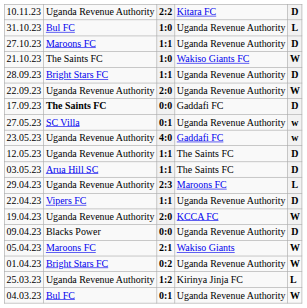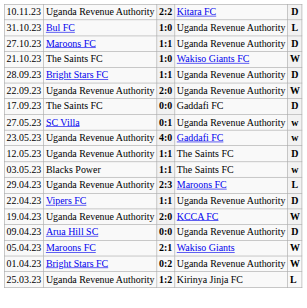17.09.23 | column 2: bold -> normal
03.05.23 | column 2: Arua Hill SC -> Blacks Power
03.05.23 | column 5: D -> w
09.04.23 | column 2: Blacks Power -> Arua Hill SC
- row: 04.03.23 | Bul FC | 0:1 | Uganda Revenue Authority | W
